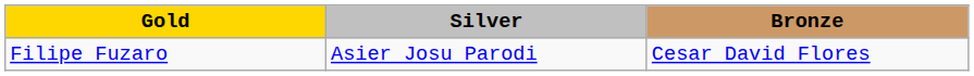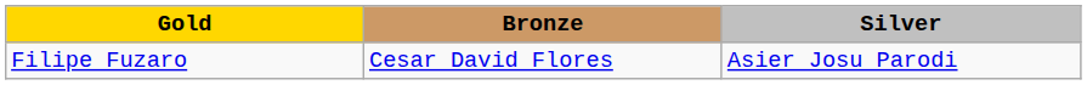columns swapped: Silver <-> Bronze
